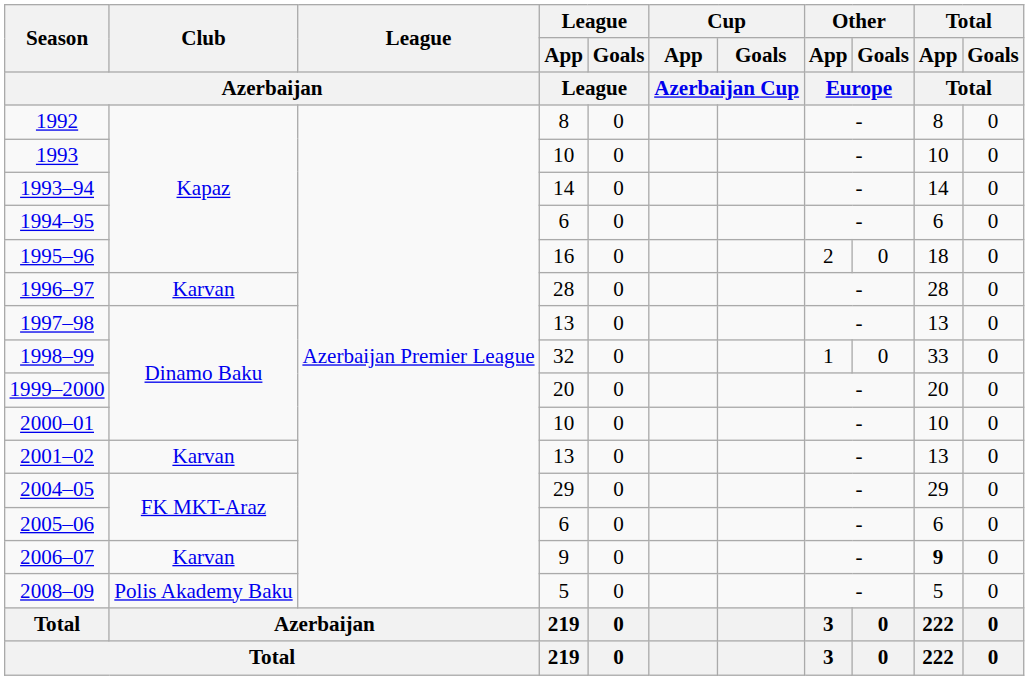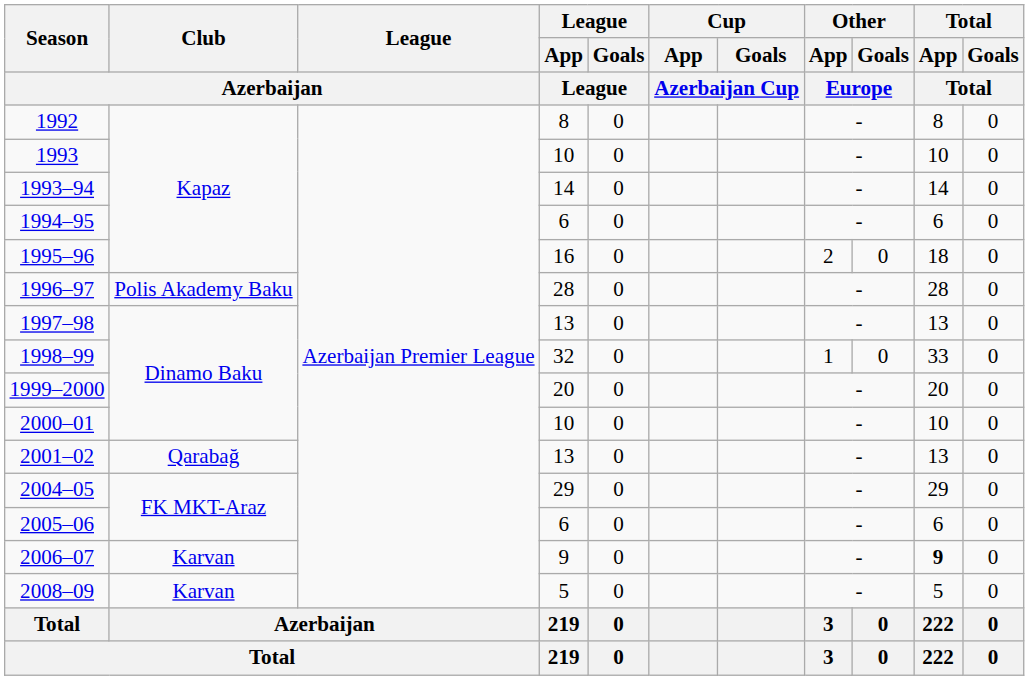1996–97 | Club / Azerbaijan: Karvan -> Polis Akademy Baku
2001–02 | Club / Azerbaijan: Karvan -> Qarabağ
2008–09 | Club / Azerbaijan: Polis Akademy Baku -> Karvan
